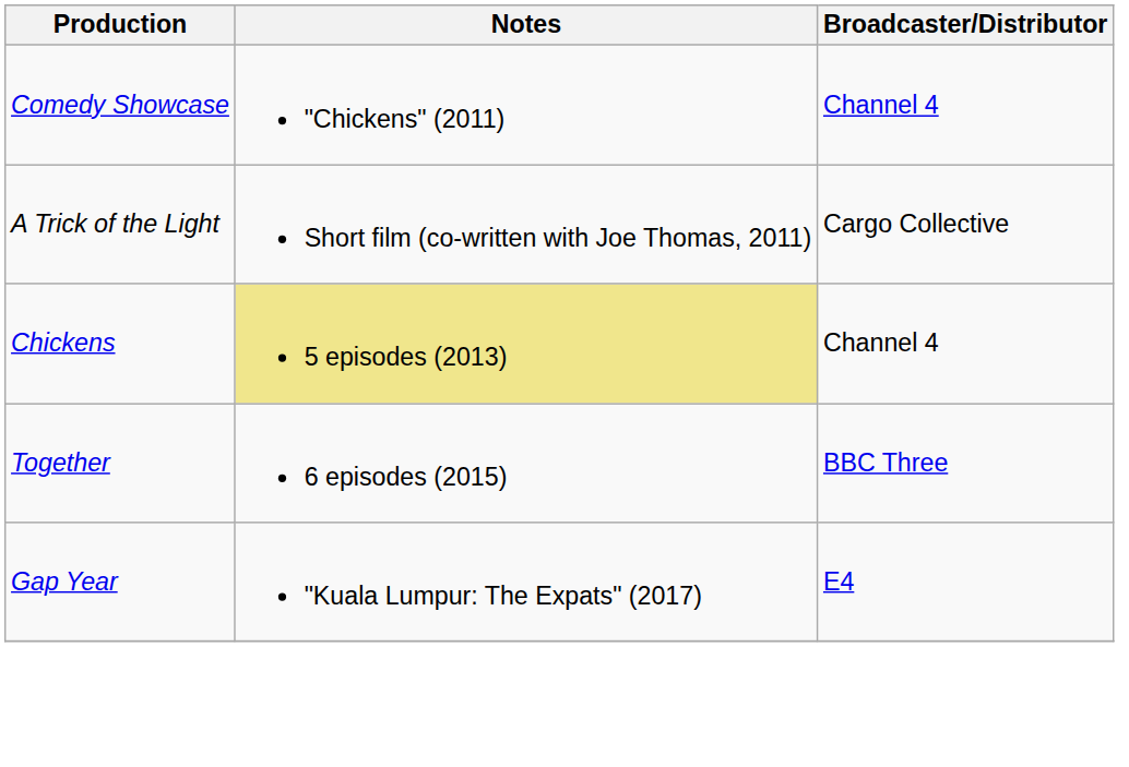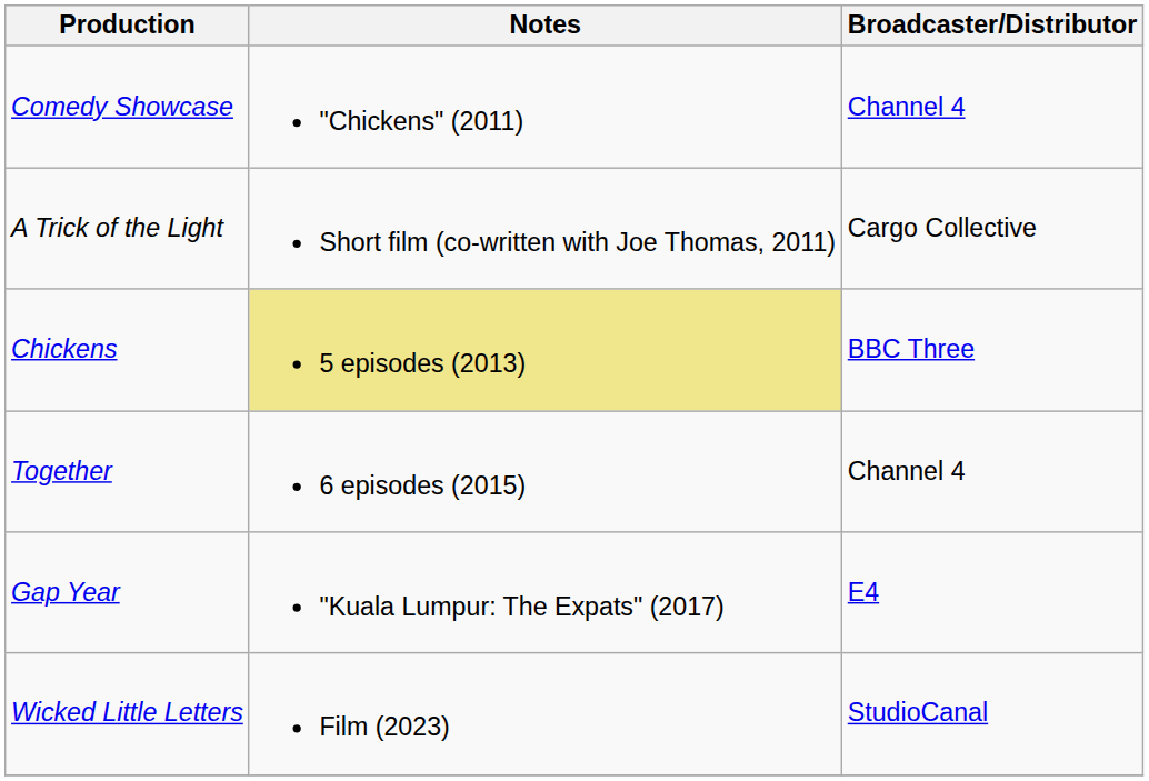Chickens | Broadcaster/Distributor: Channel 4 -> BBC Three
Together | Broadcaster/Distributor: BBC Three -> Channel 4
+ row: Wicked Little Letters | Film (2023) | StudioCanal
